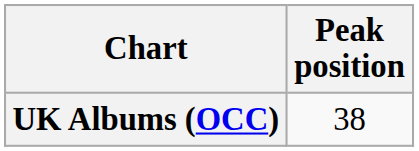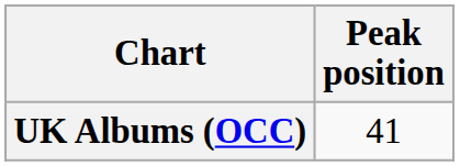UK Albums (OCC) | Peak position: 38 -> 41
